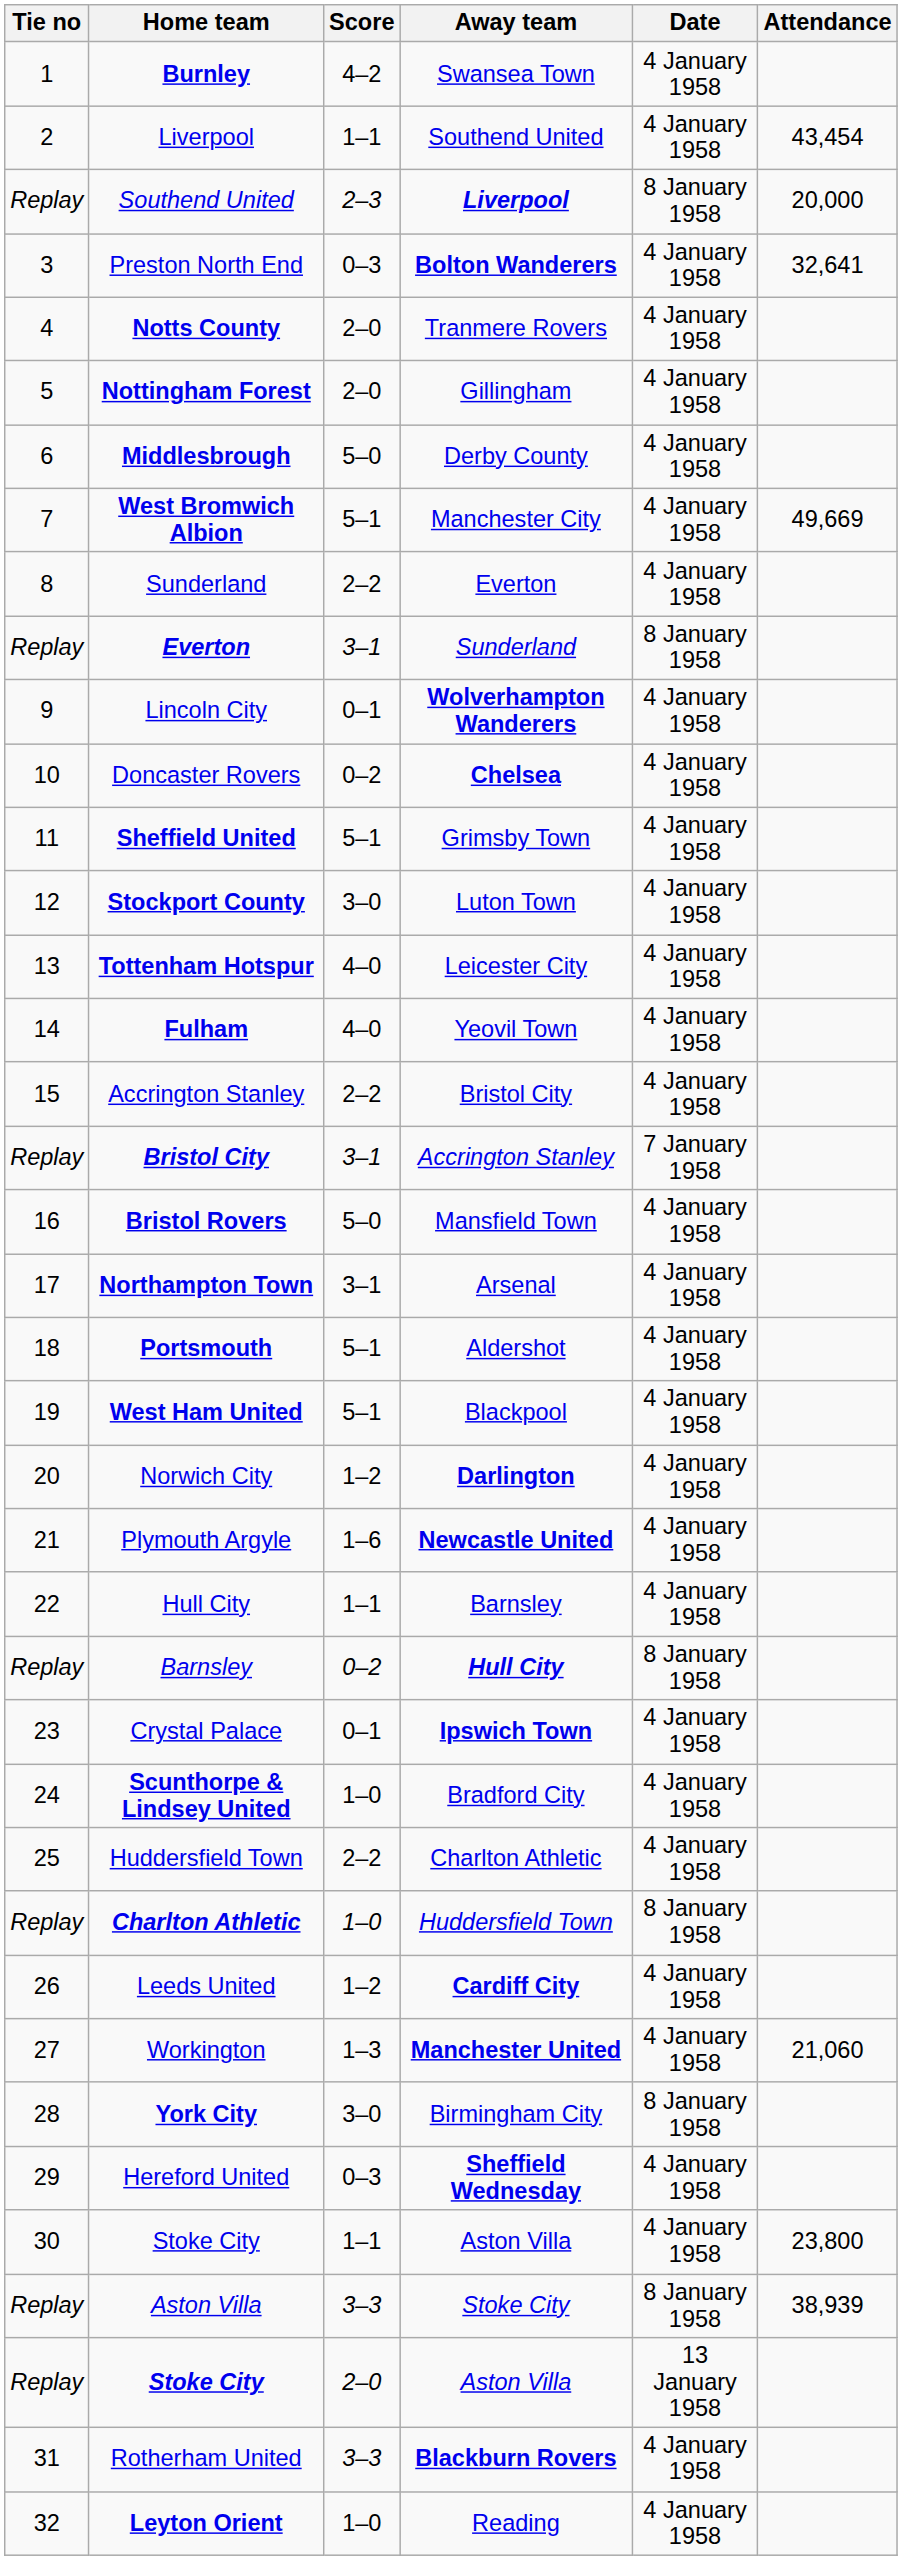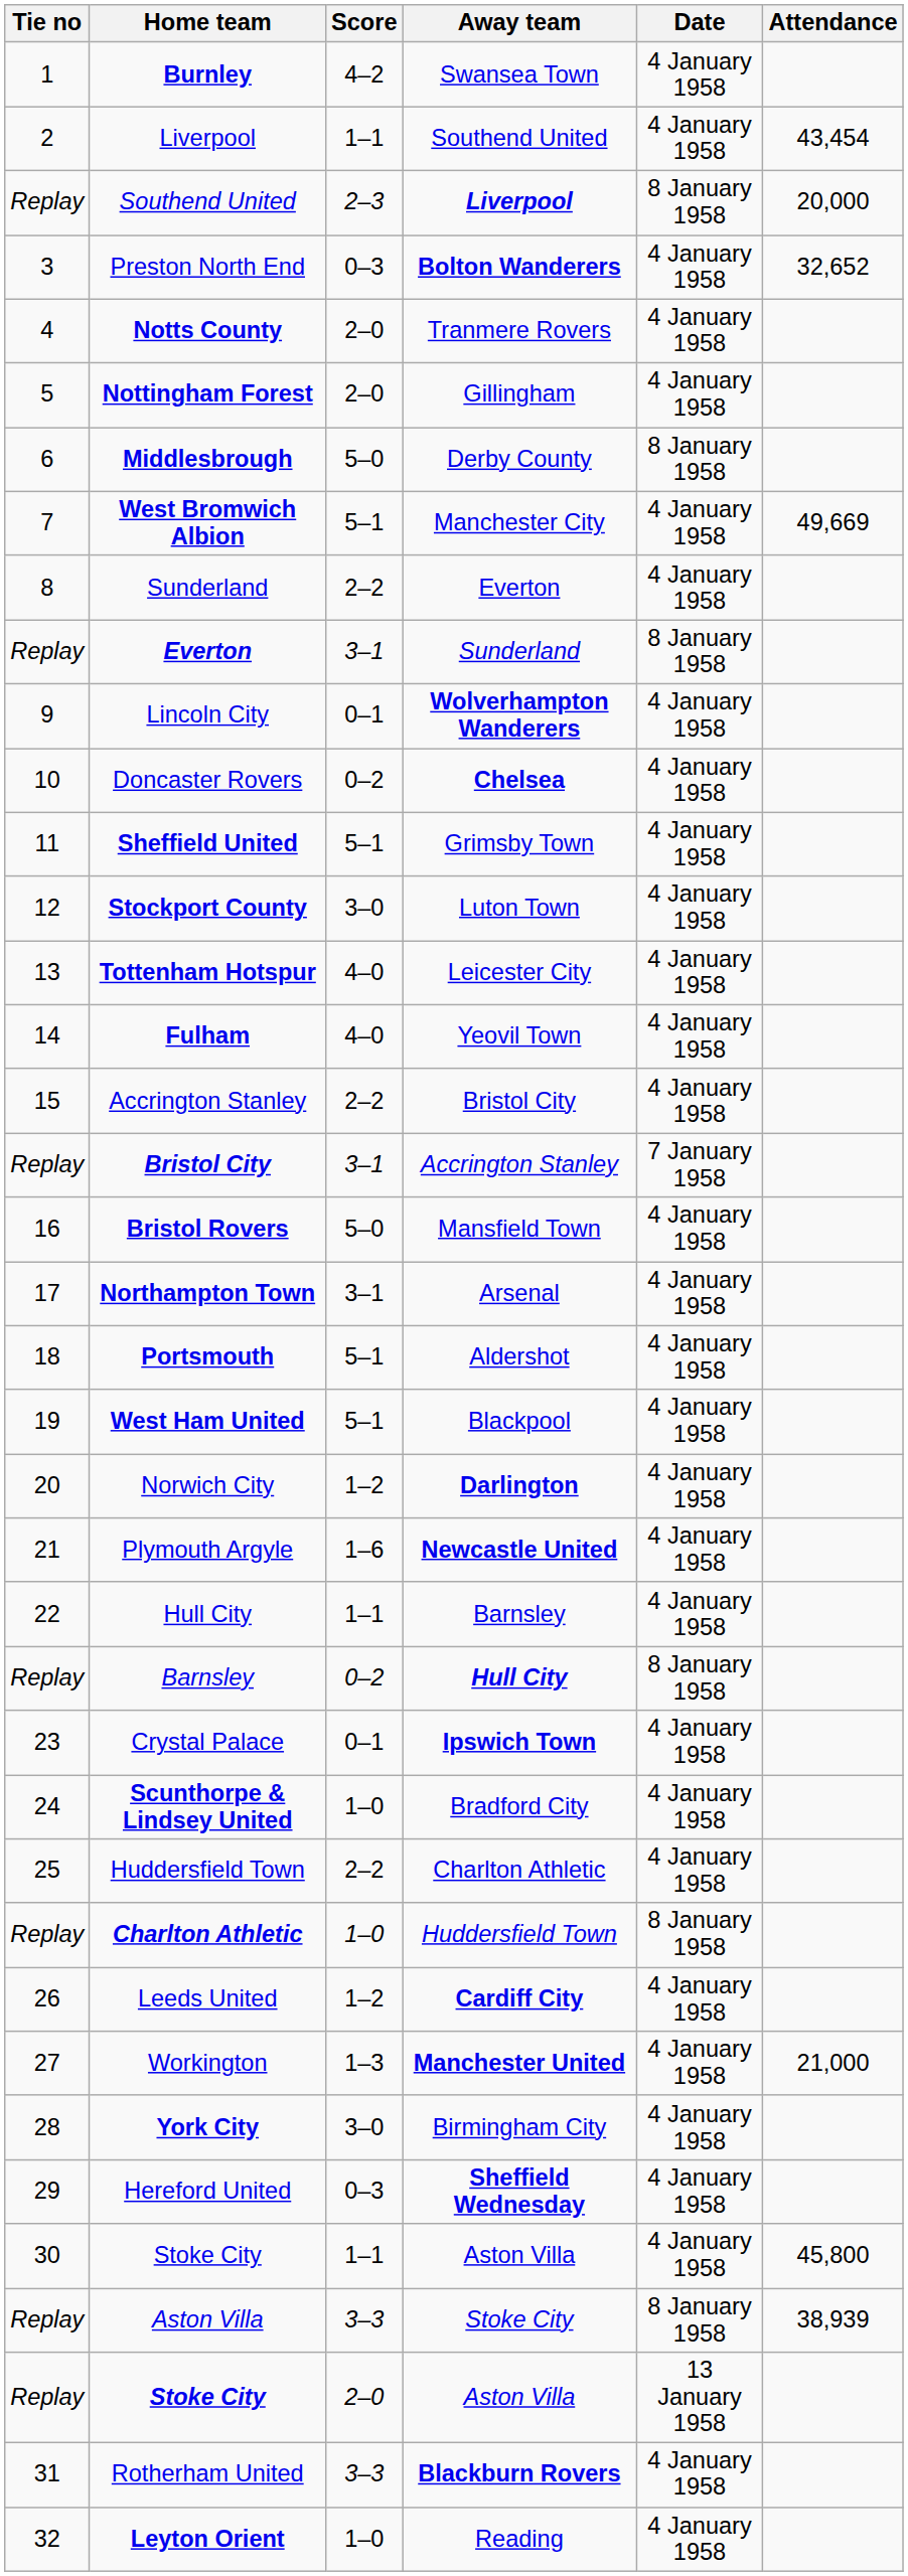Preston North End | Attendance: 32,641 -> 32,652
Middlesbrough | Date: 4 January 1958 -> 8 January 1958
Workington | Attendance: 21,060 -> 21,000
York City | Date: 8 January 1958 -> 4 January 1958
30 / Stoke City | Attendance: 23,800 -> 45,800
